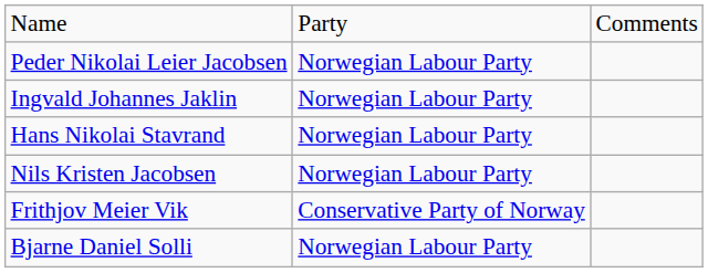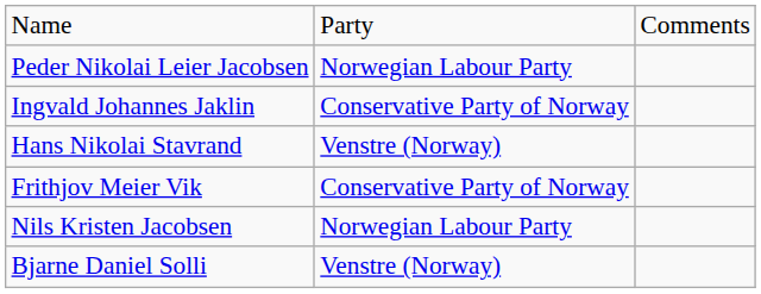Ingvald Johannes Jaklin | column 2: Norwegian Labour Party -> Conservative Party of Norway
Hans Nikolai Stavrand | column 2: Norwegian Labour Party -> Venstre (Norway)
rows swapped: Nils Kristen Jacobsen <-> Frithjov Meier Vik
Bjarne Daniel Solli | column 2: Norwegian Labour Party -> Venstre (Norway)
